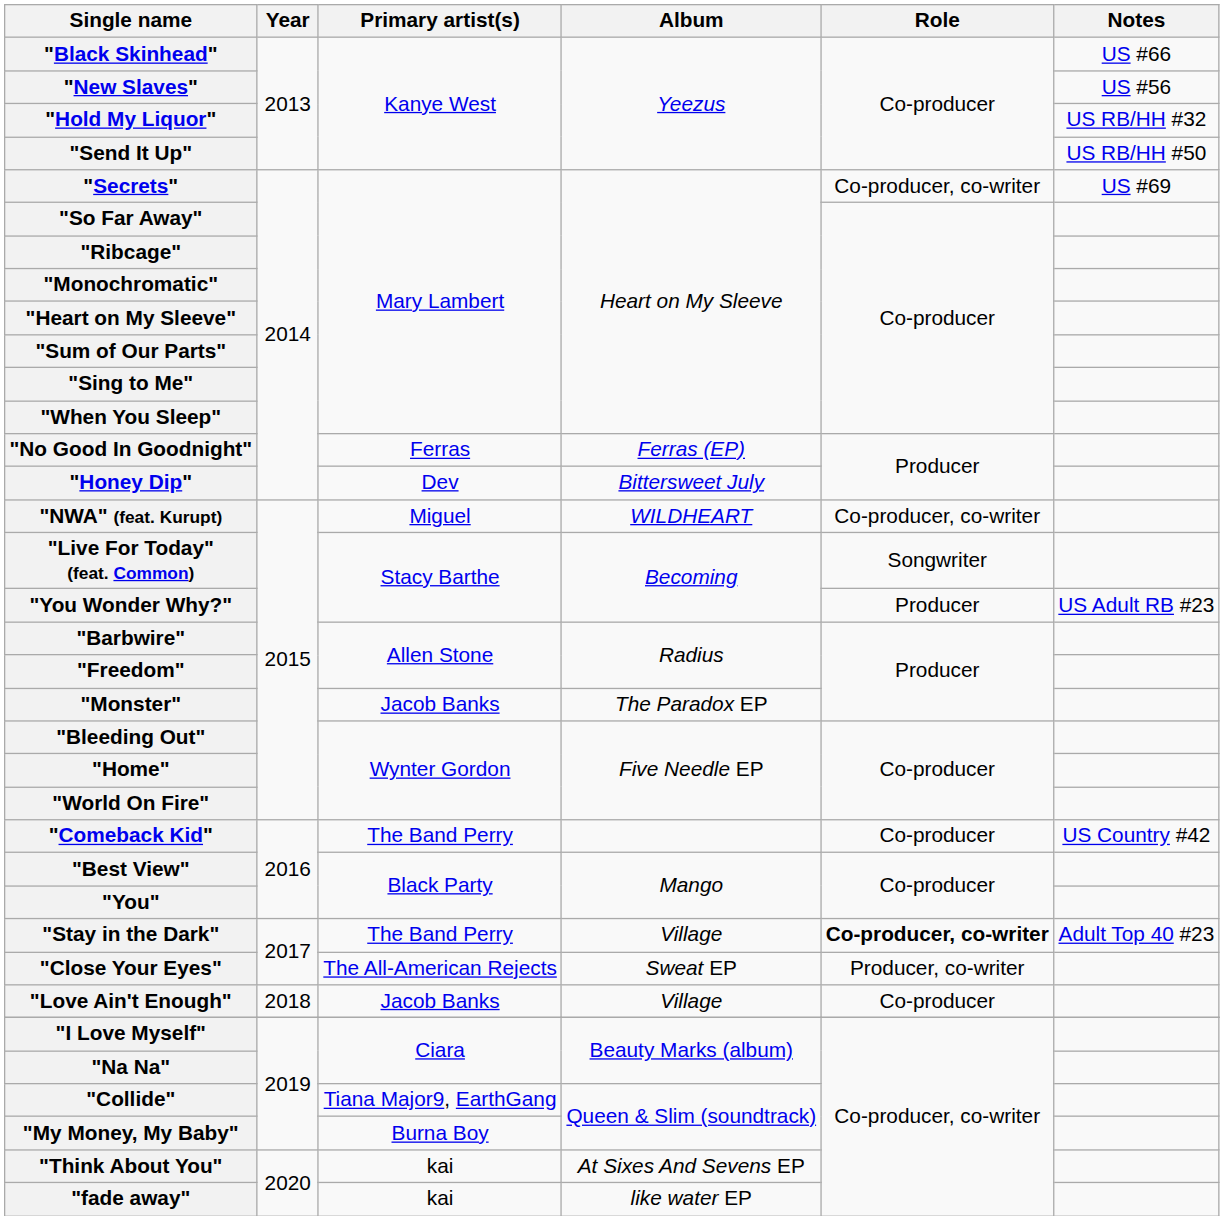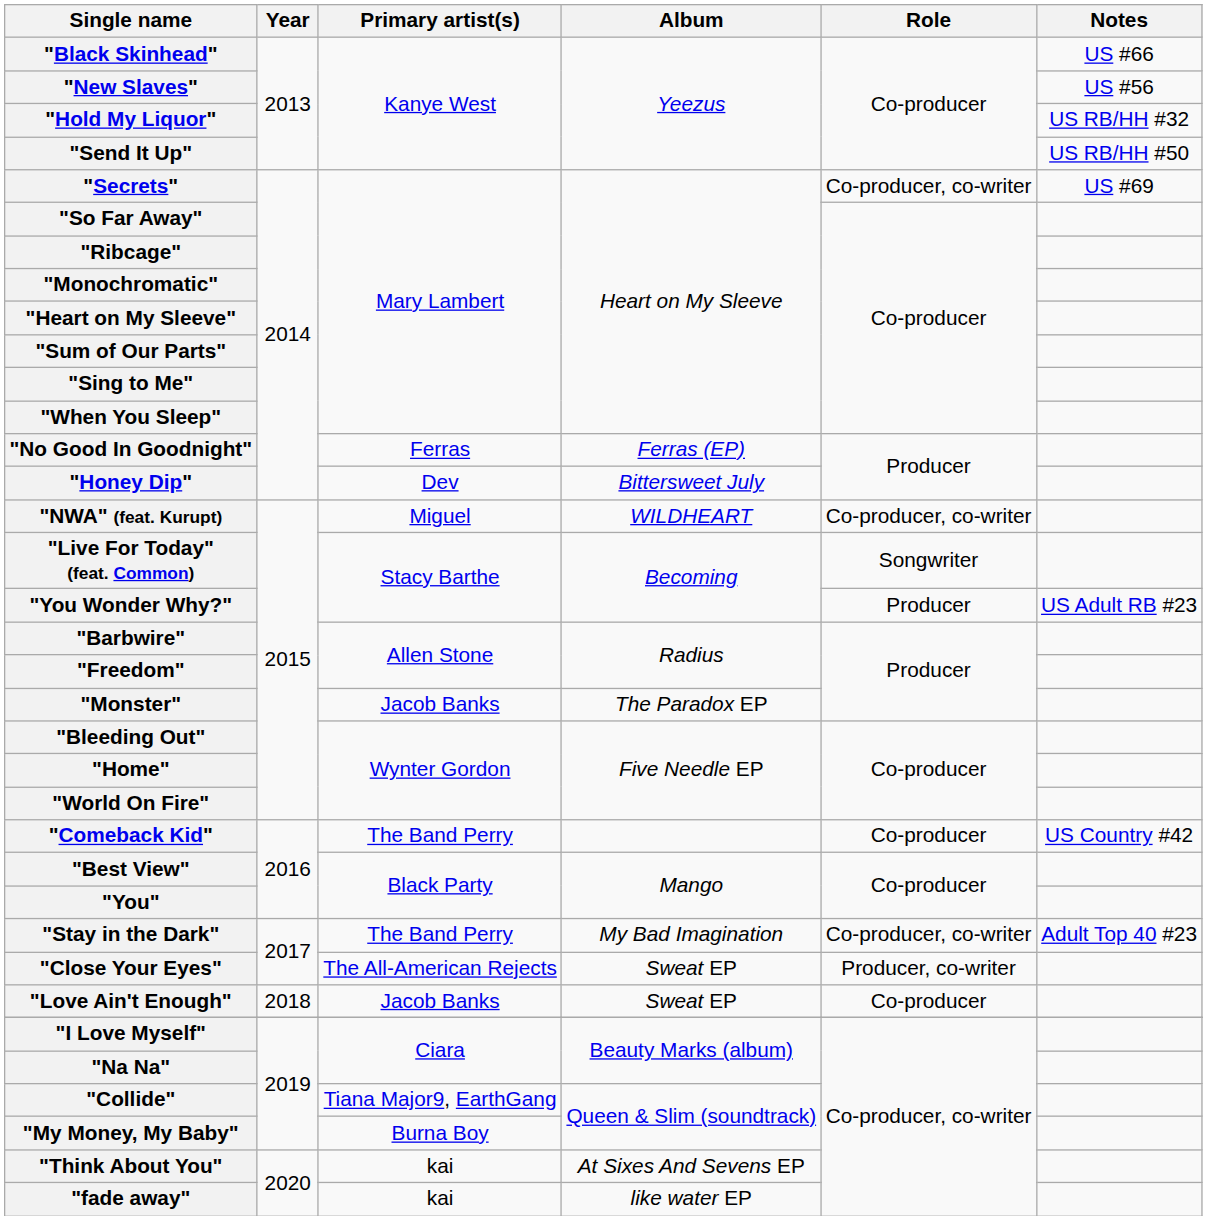"Stay in the Dark" | Album: Village -> My Bad Imagination
"Stay in the Dark" | Role: bold -> normal
"Love Ain't Enough" | Album: Village -> Sweat EP
